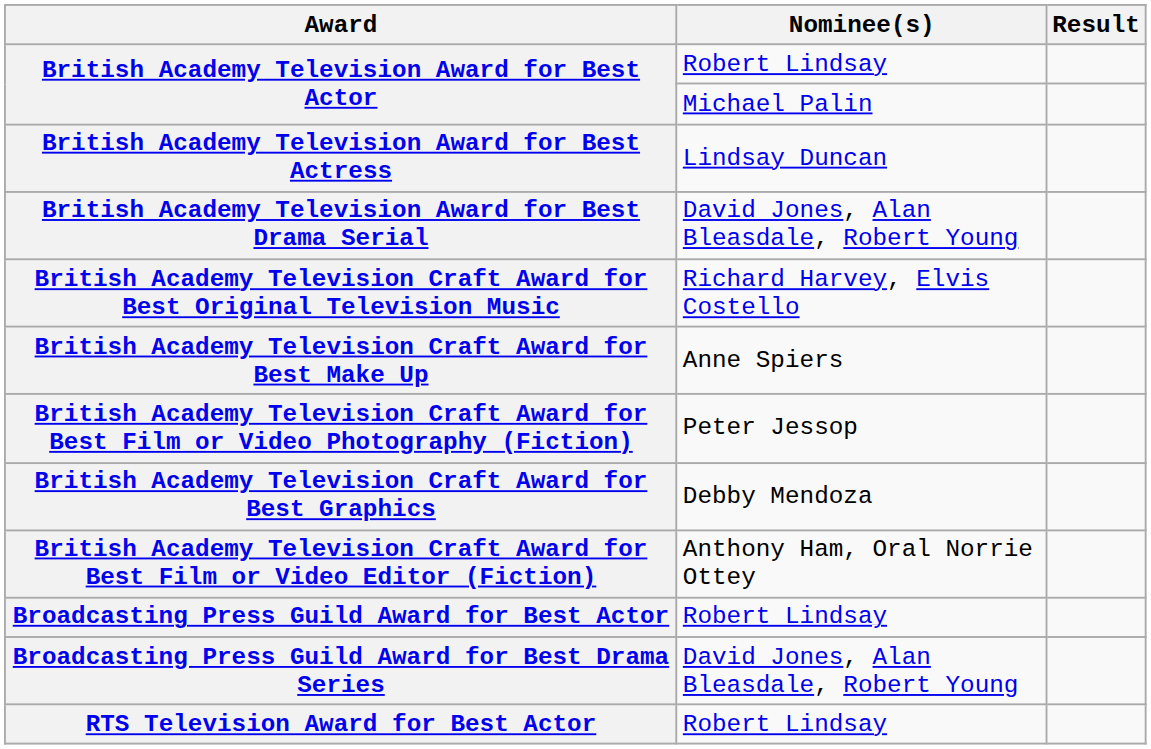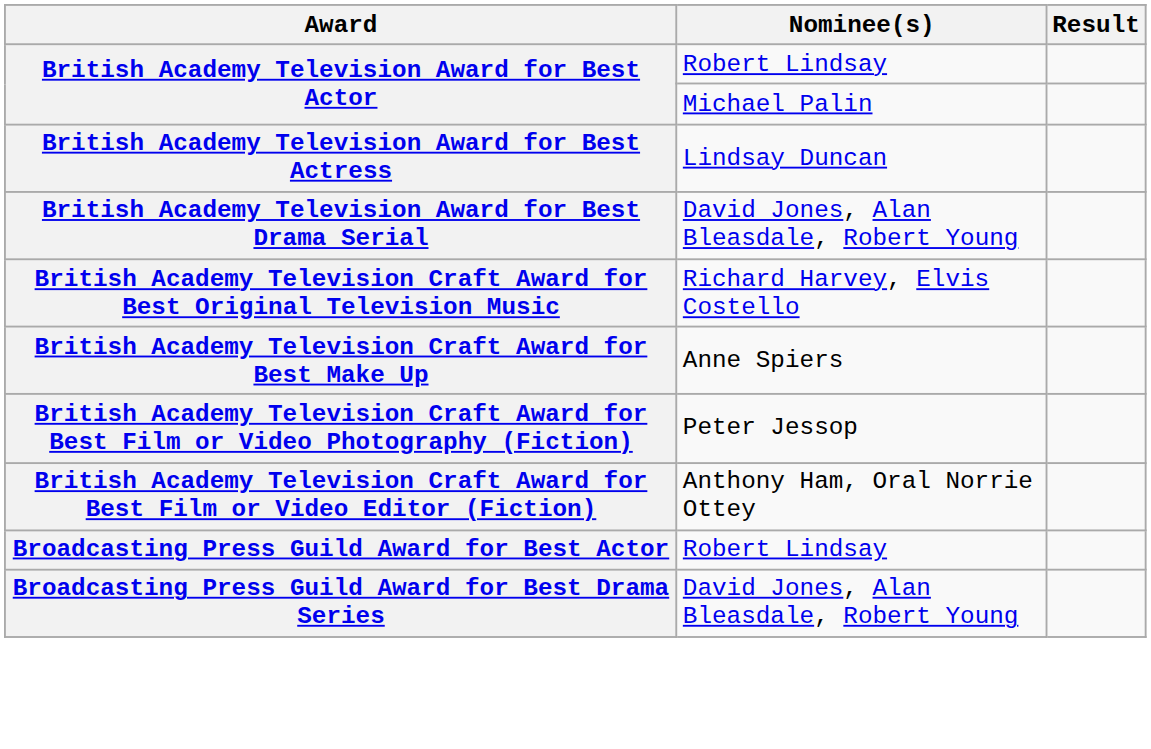- row: British Academy Television Craft Award for Best Graphics | Debby Mendoza
- row: RTS Television Award for Best Actor | Robert Lindsay
